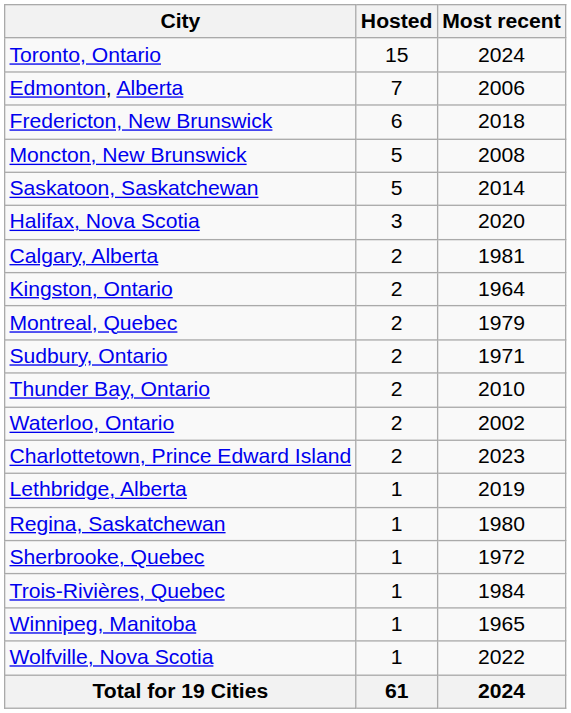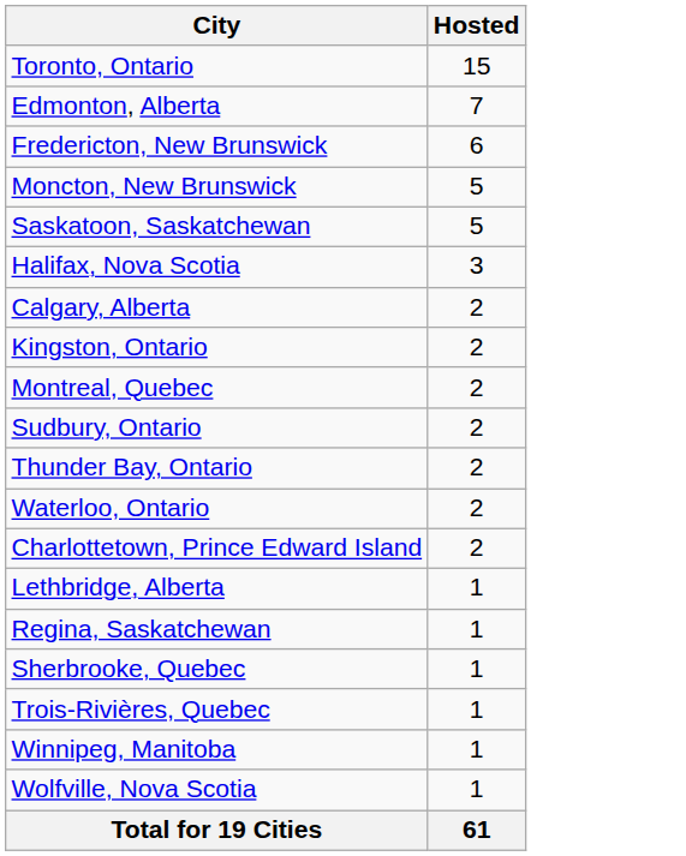- column: Most recent | 2024 | 2006 | 2018 | 2008 | 2014 | 2020 | 1981 | 1964 | 1979 | 1971 | 2010 | 2002 | 2023 | 2019 | 1980 | 1972 | 1984 | 1965 | 2022 | 2024
